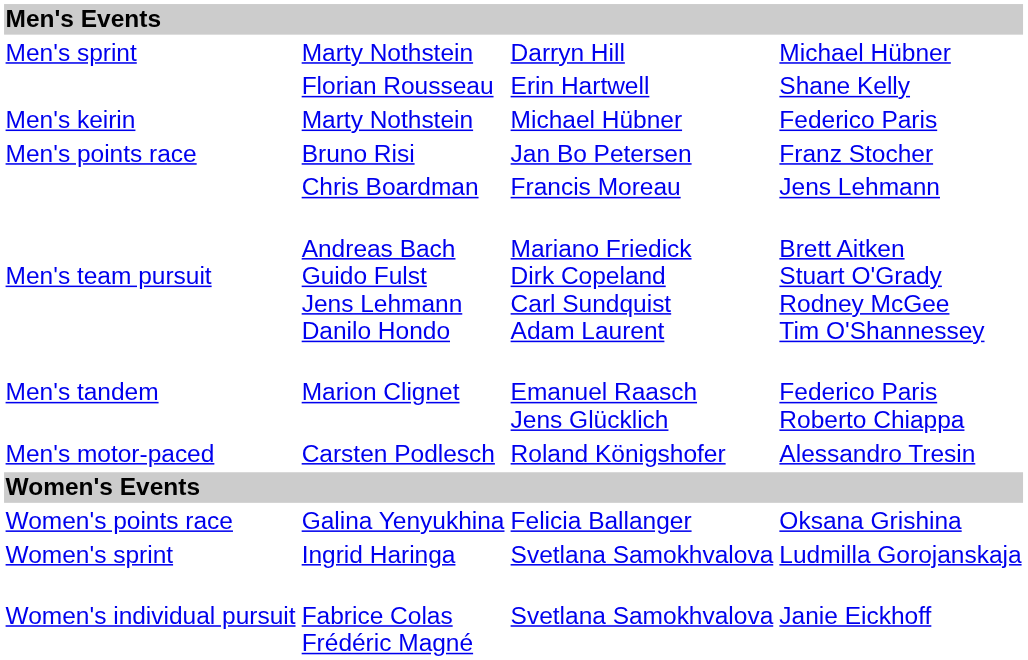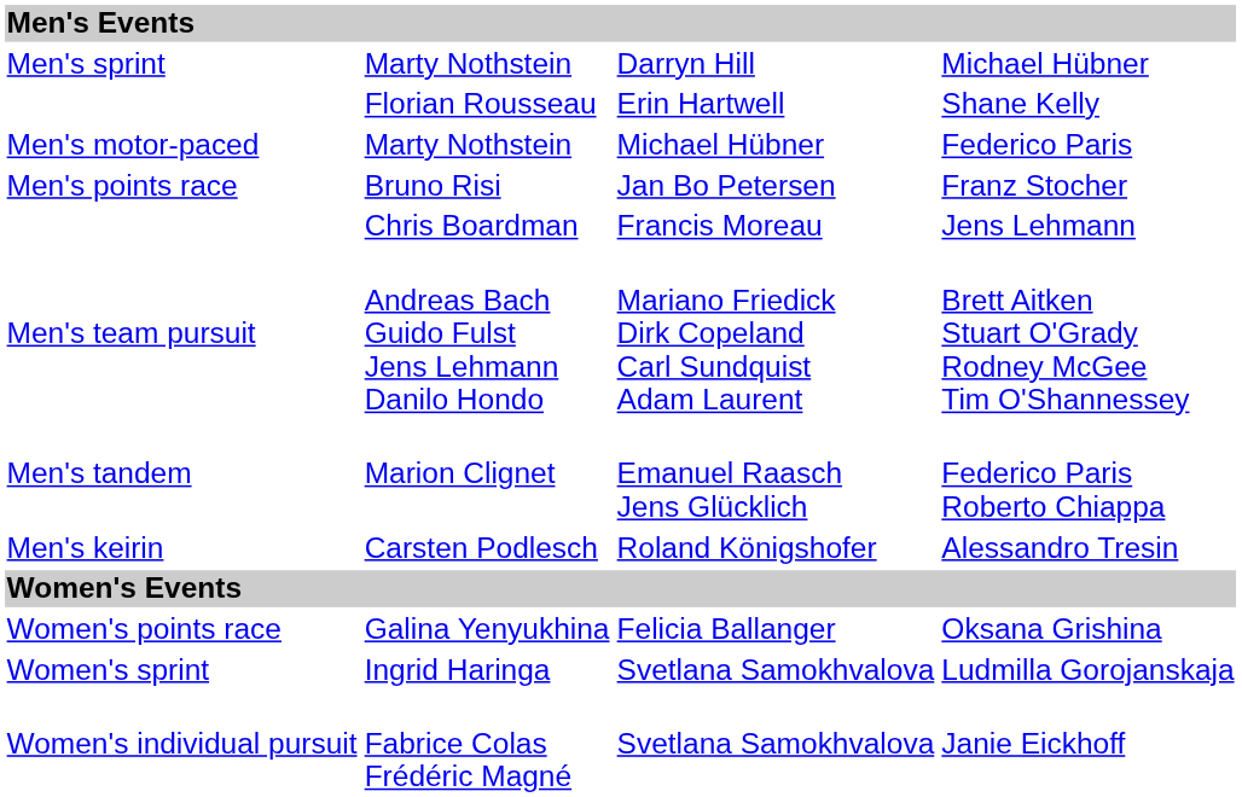Federico Paris | column 1: Men's keirin -> Men's motor-paced
Alessandro Tresin | column 1: Men's motor-paced -> Men's keirin
